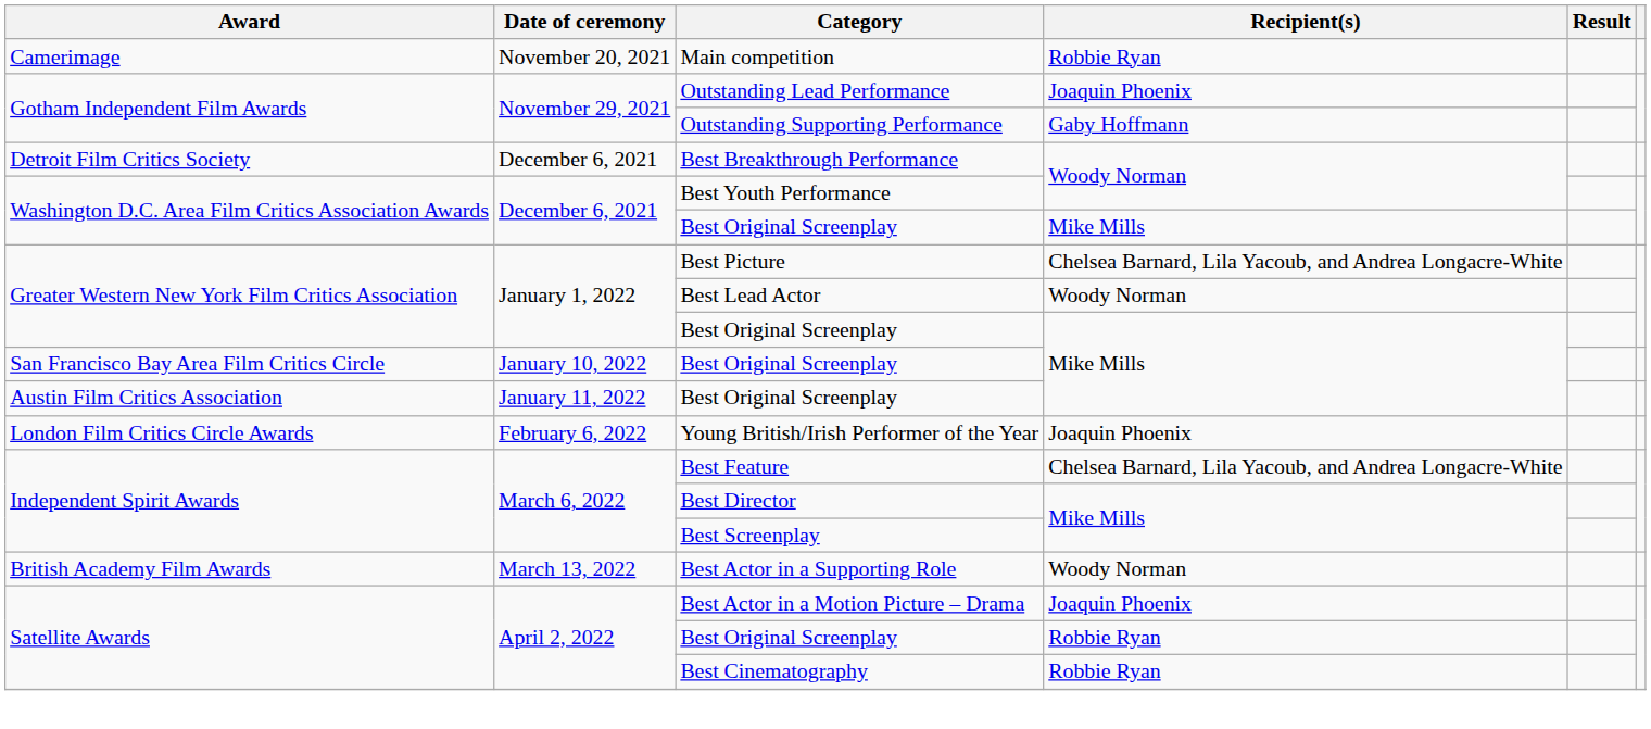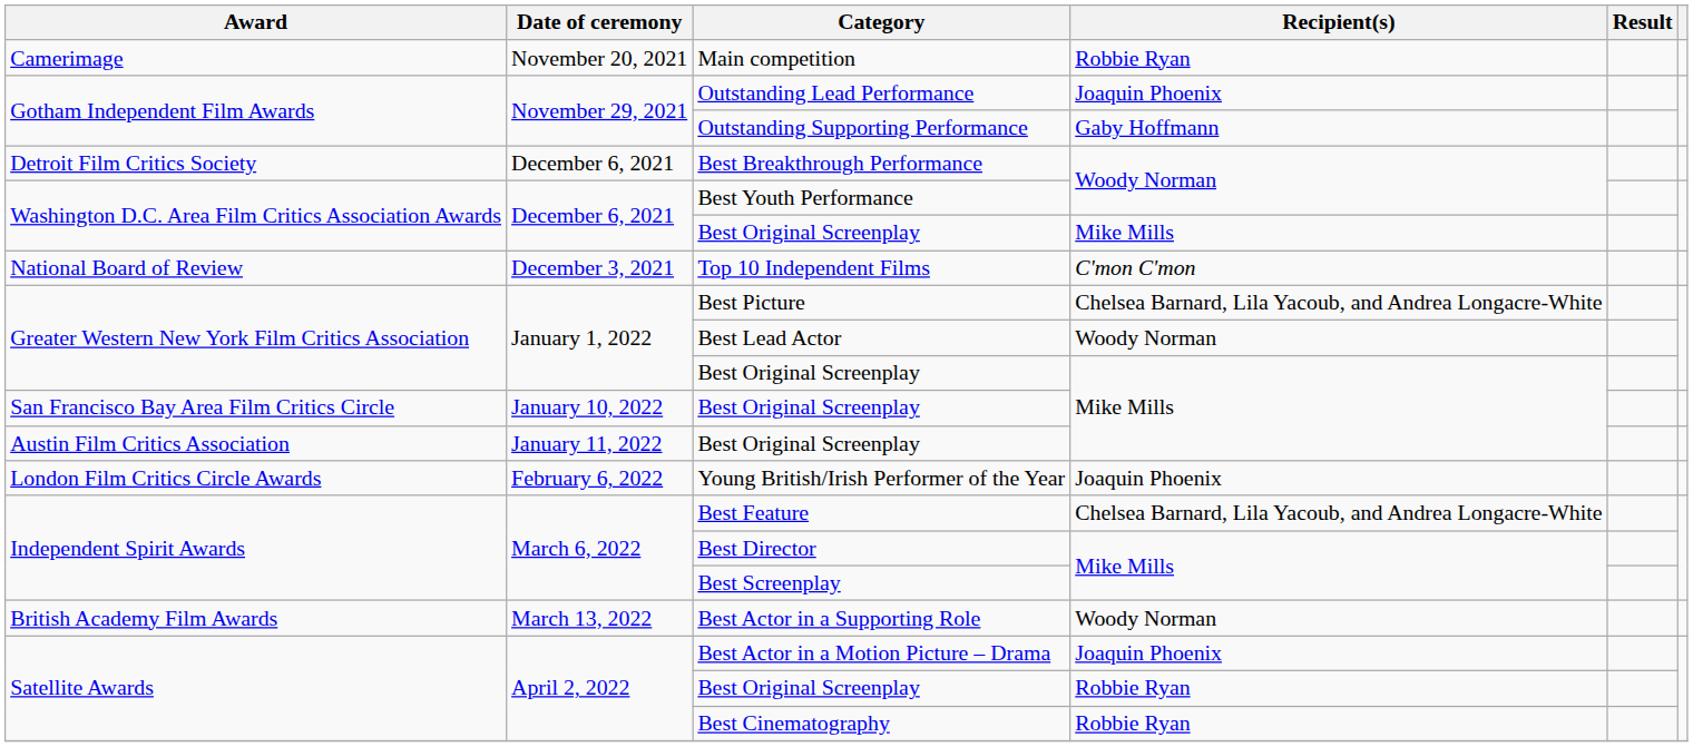+ row: National Board of Review | December 3, 2021 | Top 10 Independent Films | C'mon C'mon
